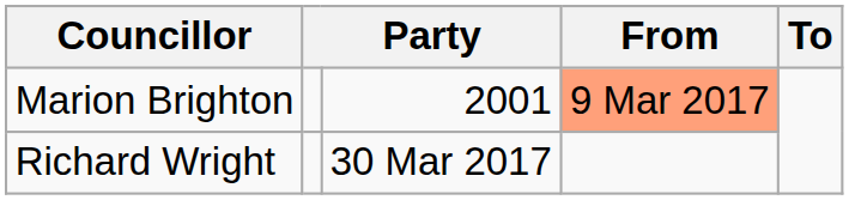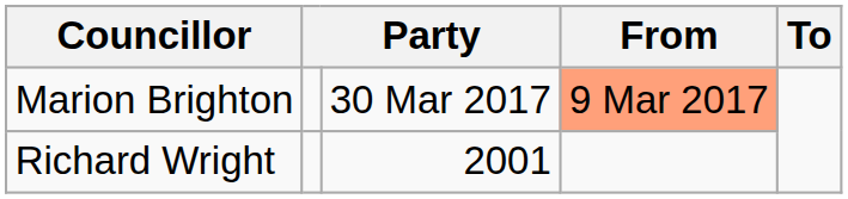Marion Brighton | column 3: 2001 -> 30 Mar 2017
Richard Wright | column 3: 30 Mar 2017 -> 2001
